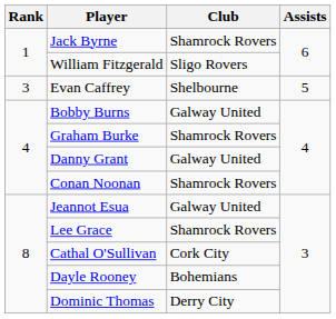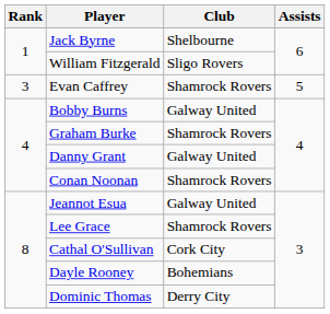Jack Byrne | Club: Shamrock Rovers -> Shelbourne
Evan Caffrey | Club: Shelbourne -> Shamrock Rovers
